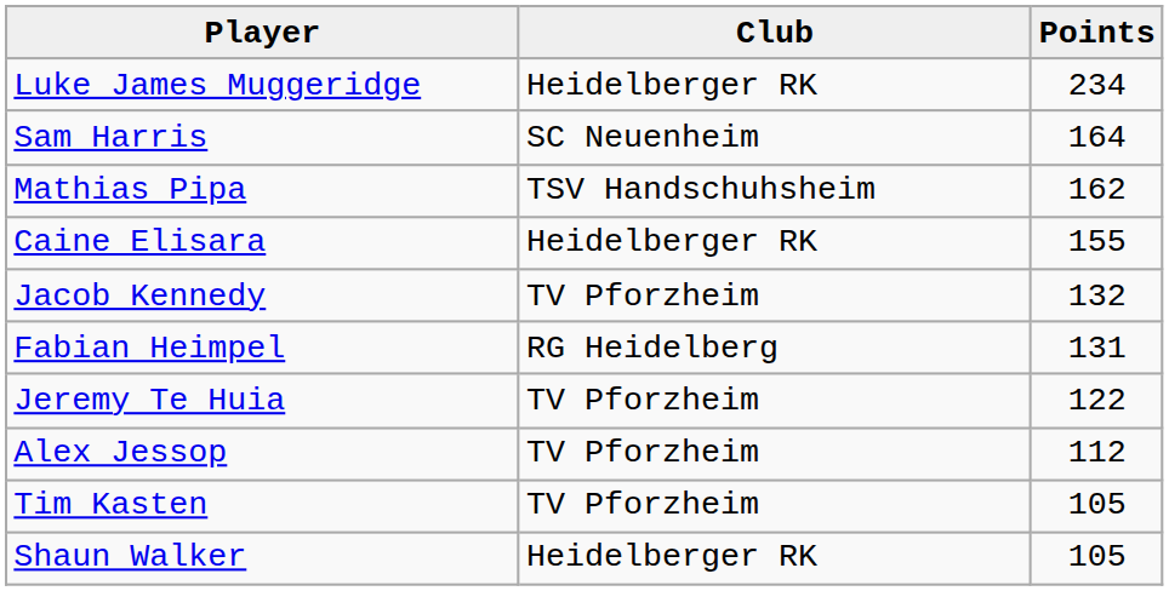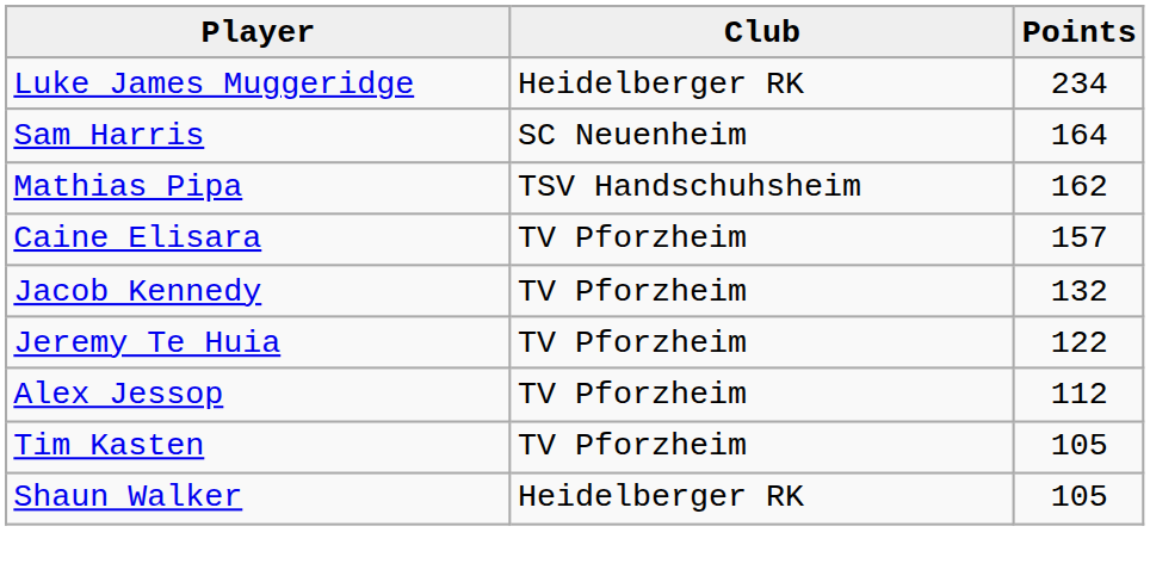Caine Elisara | Club: Heidelberger RK -> TV Pforzheim
Caine Elisara | Points: 155 -> 157
- row: Fabian Heimpel | RG Heidelberg | 131
